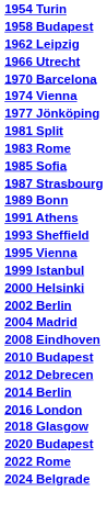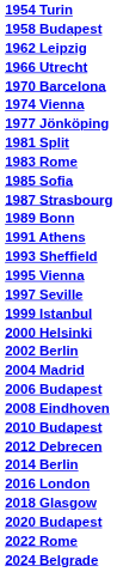+ row: 1997 Seville
+ row: 2006 Budapest
